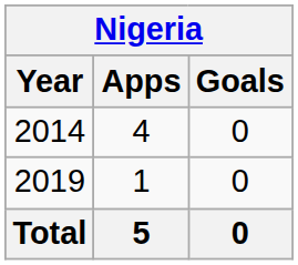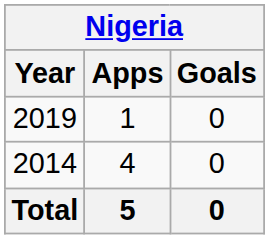rows swapped: 2014 <-> 2019
